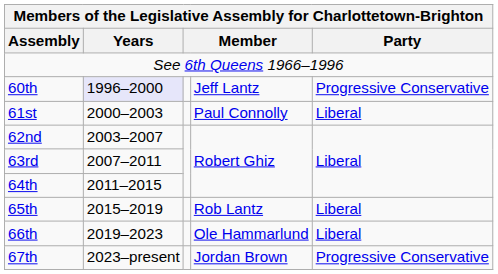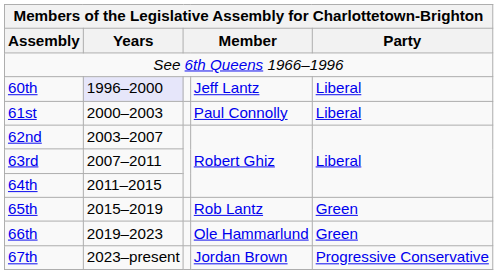60th | Party: Progressive Conservative -> Liberal
65th | Party: Liberal -> Green
66th | Party: Liberal -> Green
